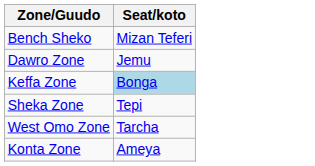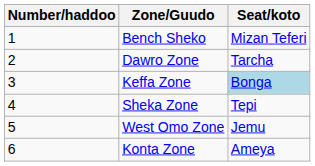+ column: Number/haddoo | 1 | 2 | 3 | 4 | 5 | 6
Dawro Zone | Seat/koto: Jemu -> Tarcha
West Omo Zone | Seat/koto: Tarcha -> Jemu
